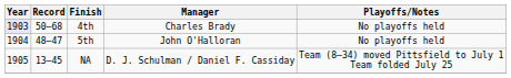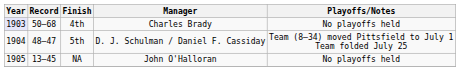5th | Manager: John O'Halloran -> D. J. Schulman / Daniel F. Cassiday
5th | Playoffs/Notes: No playoffs held -> Team (8–34) moved Pittsfield to July 1 Team folded July 25
NA | Manager: D. J. Schulman / Daniel F. Cassiday -> John O'Halloran
NA | Playoffs/Notes: Team (8–34) moved Pittsfield to July 1 Team folded July 25 -> No playoffs held
